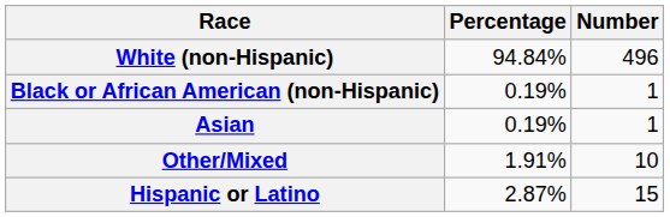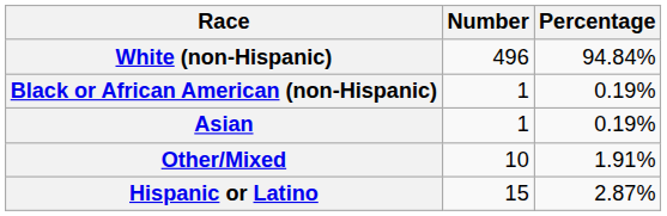columns swapped: Number <-> Percentage
